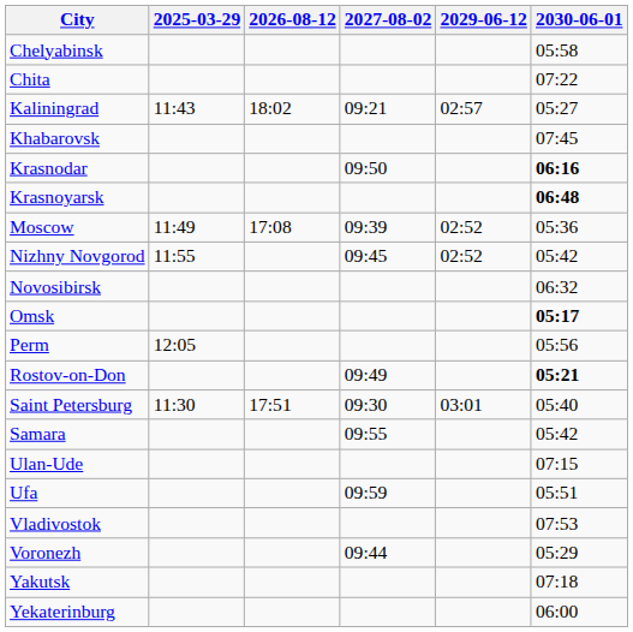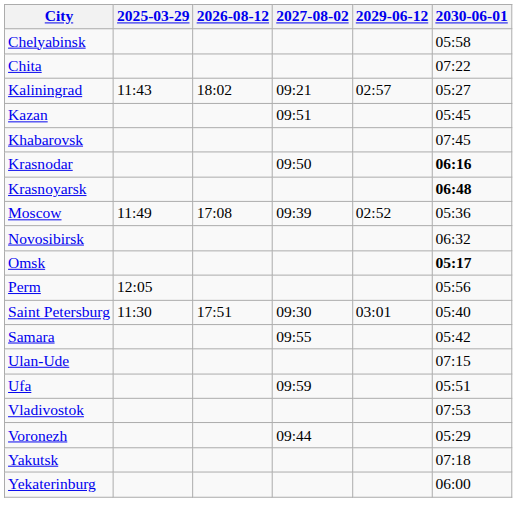+ row: Kazan | 09:51 | 05:45
- row: Nizhny Novgorod | 11:55 | 09:45 | 02:52 | 05:42
- row: Rostov-on-Don | 09:49 | 05:21
